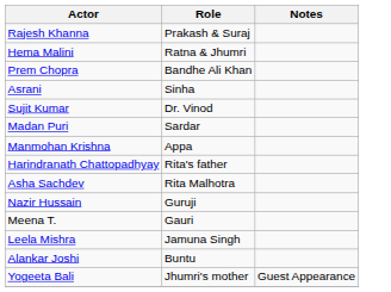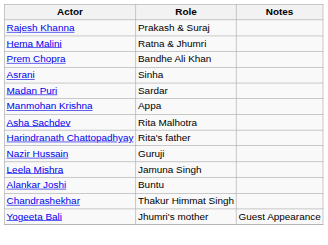- row: Sujit Kumar | Dr. Vinod
rows swapped: Asha Sachdev <-> Harindranath Chattopadhyay
- row: Meena T. | Gauri
+ row: Chandrashekhar | Thakur Himmat Singh
